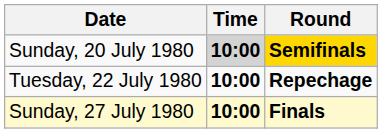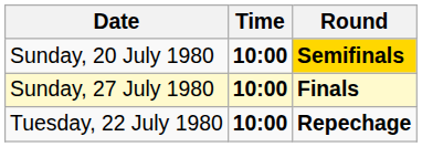Sunday, 20 July 1980 | Time: lightgrey background -> no background
rows swapped: Tuesday, 22 July 1980 <-> Sunday, 27 July 1980
